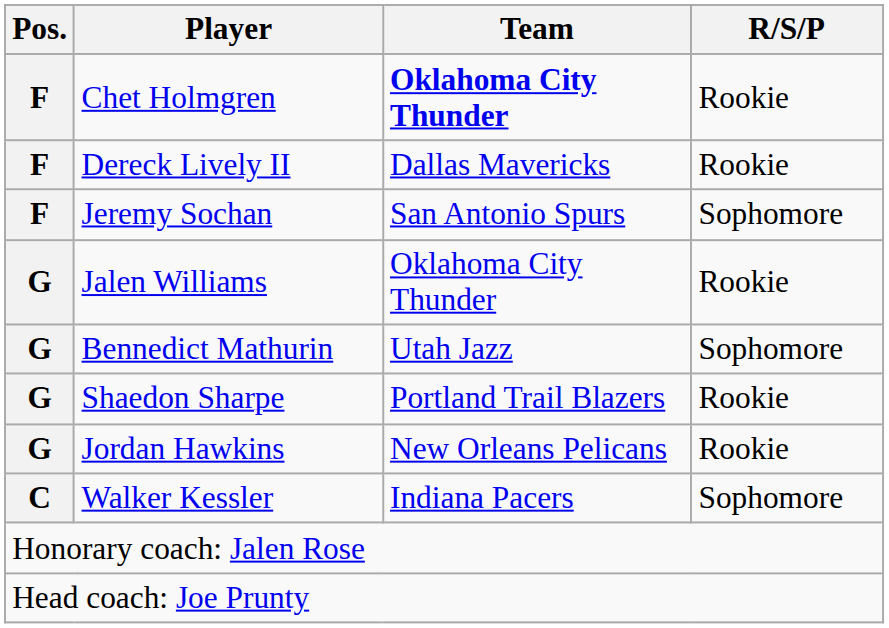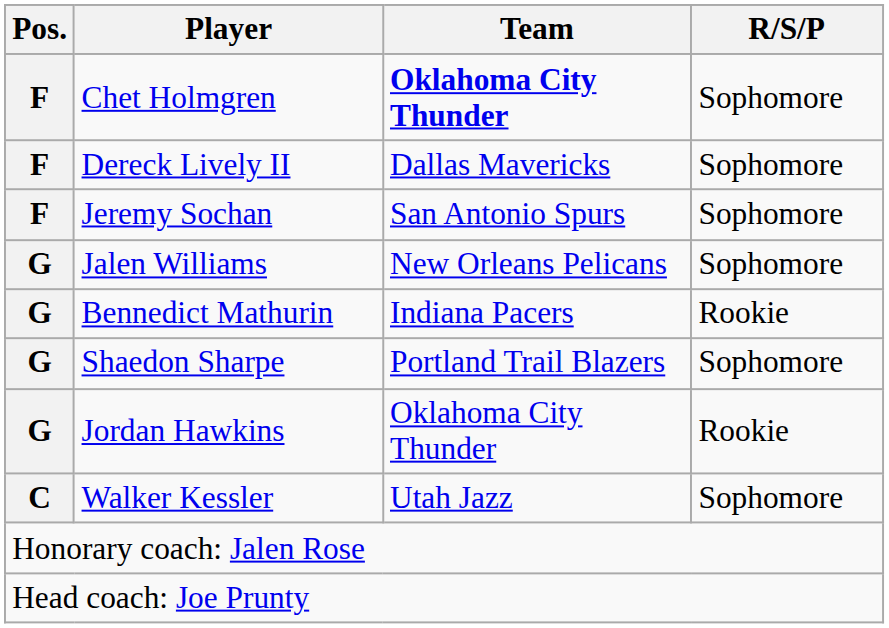Chet Holmgren | R/S/P: Rookie -> Sophomore
Dereck Lively II | R/S/P: Rookie -> Sophomore
Jalen Williams | Team: Oklahoma City Thunder -> New Orleans Pelicans
Jalen Williams | R/S/P: Rookie -> Sophomore
Bennedict Mathurin | Team: Utah Jazz -> Indiana Pacers
Bennedict Mathurin | R/S/P: Sophomore -> Rookie
Shaedon Sharpe | R/S/P: Rookie -> Sophomore
Jordan Hawkins | Team: New Orleans Pelicans -> Oklahoma City Thunder
Walker Kessler | Team: Indiana Pacers -> Utah Jazz
